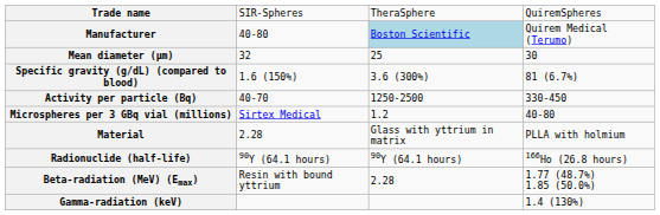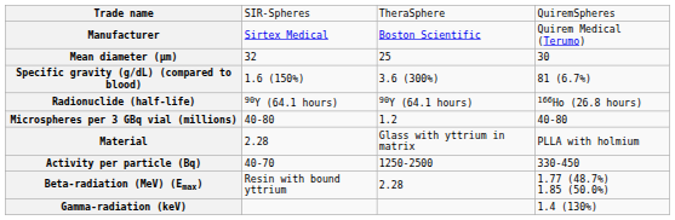Manufacturer | column 2: 40-80 -> Sirtex Medical
Manufacturer | column 3: lightblue background -> no background
rows swapped: Activity per particle (Bq) <-> Radionuclide (half-life)
Microspheres per 3 GBq vial (millions) | column 2: Sirtex Medical -> 40-80
